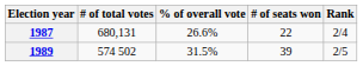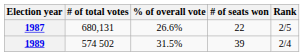1987 | Rank: 2/4 -> 2/5
1989 | Rank: 2/5 -> 2/4
